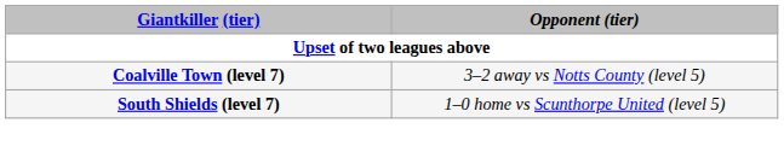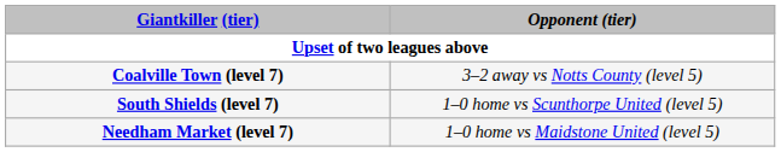+ row: Needham Market (level 7) | 1–0 home vs Maidstone United (level 5)
